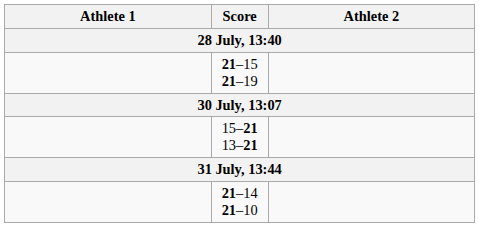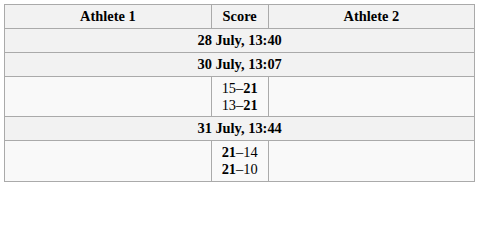- row: 21–15 21–19
